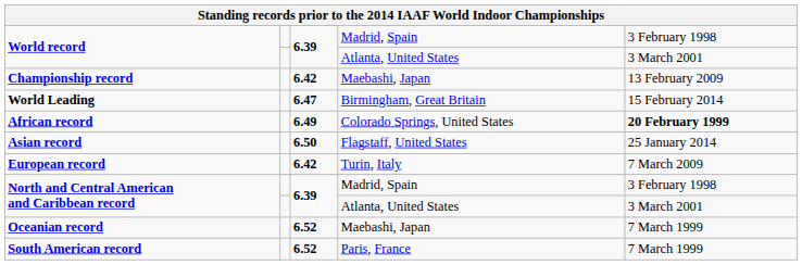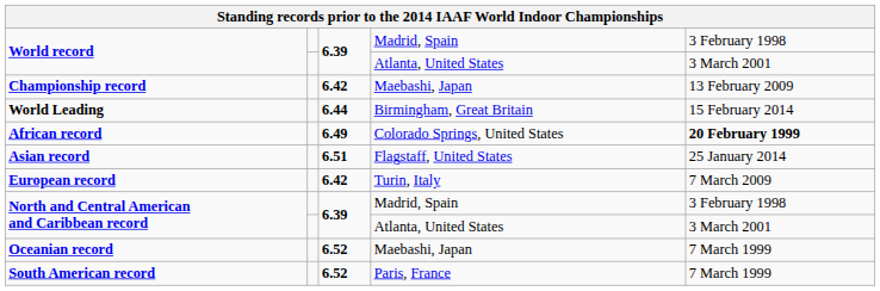World Leading | column 3: 6.47 -> 6.44
Asian record | column 3: 6.50 -> 6.51
